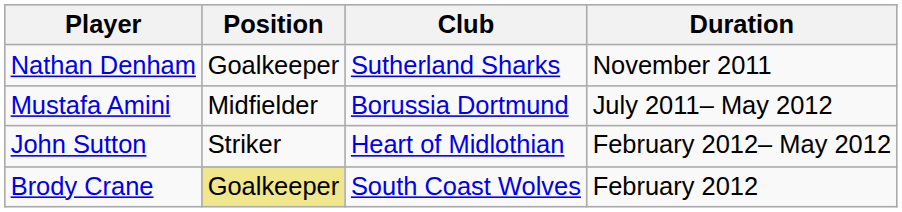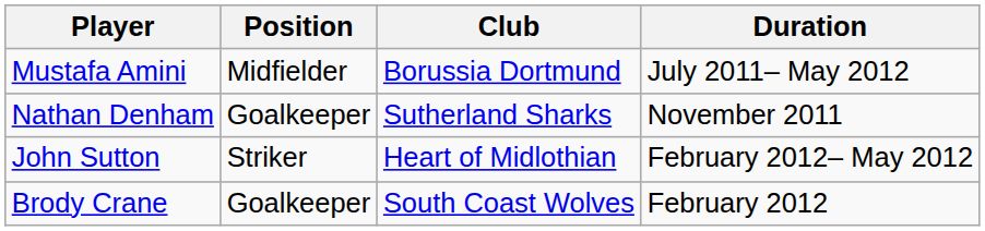rows swapped: Mustafa Amini <-> Nathan Denham
Brody Crane | Position: khaki background -> no background
